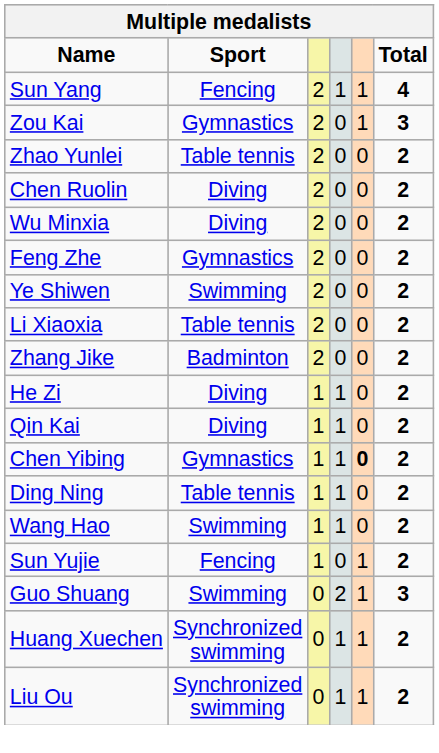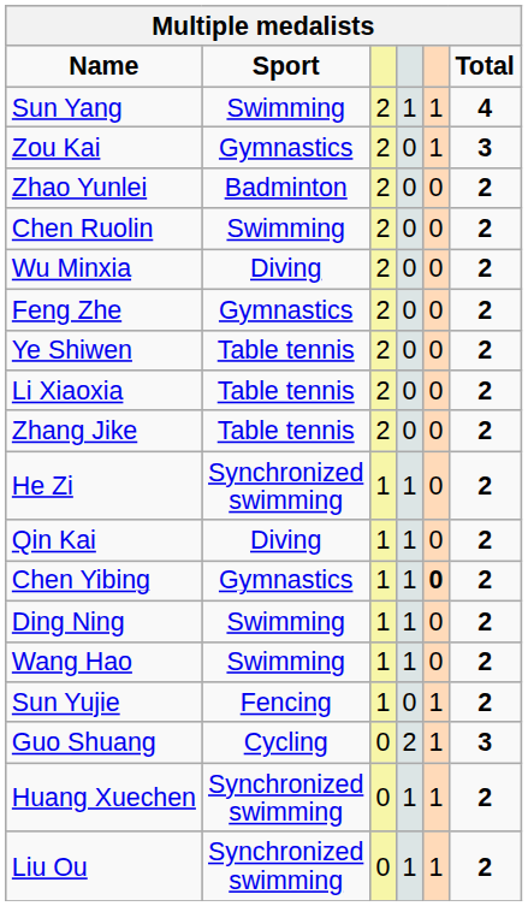Sun Yang | Sport: Fencing -> Swimming
Zhao Yunlei | Sport: Table tennis -> Badminton
Chen Ruolin | Sport: Diving -> Swimming
Ye Shiwen | Sport: Swimming -> Table tennis
Zhang Jike | Sport: Badminton -> Table tennis
He Zi | Sport: Diving -> Synchronized swimming
Ding Ning | Sport: Table tennis -> Swimming
Guo Shuang | Sport: Swimming -> Cycling
